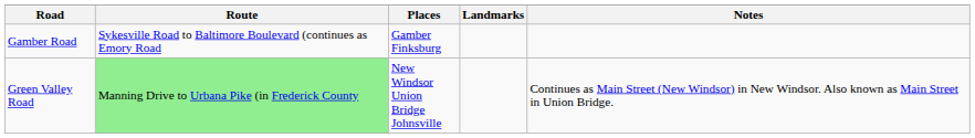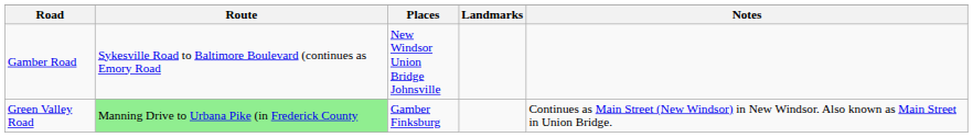Gamber Road | Places: Gamber Finksburg -> New Windsor Union Bridge Johnsville
Green Valley Road | Places: New Windsor Union Bridge Johnsville -> Gamber Finksburg
